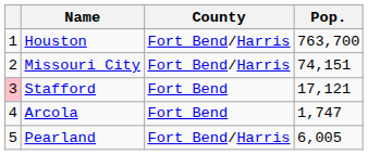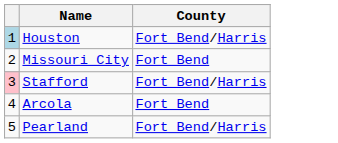- column: Pop. | 763,700 | 74,151 | 17,121 | 1,747 | 6,005
Houston | column 1: no background -> lightblue background
Missouri City | County: Fort Bend/Harris -> Fort Bend
Stafford | County: Fort Bend -> Fort Bend/Harris
